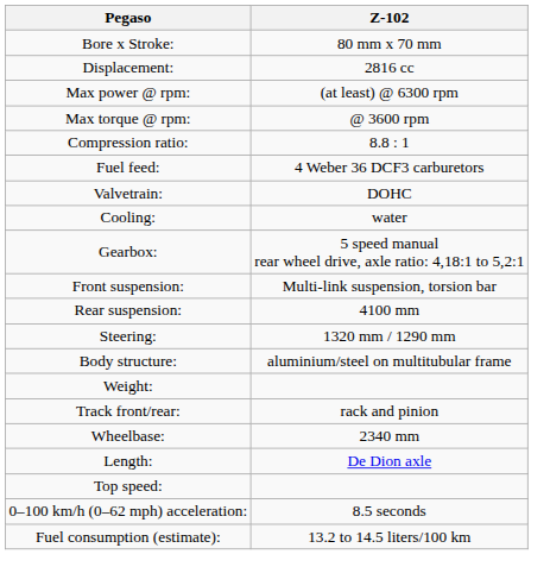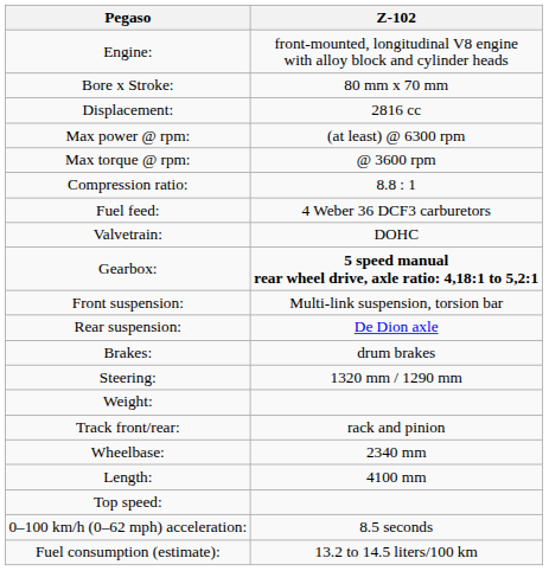+ row: Engine: | front-mounted, longitudinal V8 engine with alloy block and cylinder heads
- row: Cooling: | water
Gearbox: | Z-102: normal -> bold
Rear suspension: | Z-102: 4100 mm -> De Dion axle
+ row: Brakes: | drum brakes
- row: Body structure: | aluminium/steel on multitubular frame
Length: | Z-102: De Dion axle -> 4100 mm
